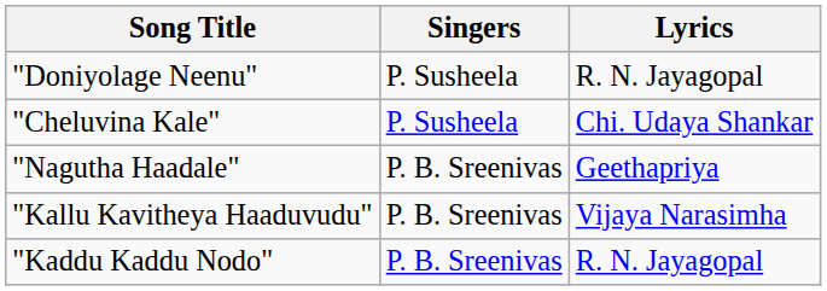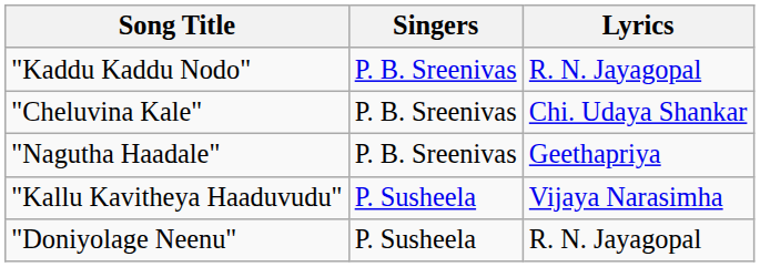rows swapped: "Kaddu Kaddu Nodo" <-> "Doniyolage Neenu"
"Cheluvina Kale" | Singers: P. Susheela -> P. B. Sreenivas
"Kallu Kavitheya Haaduvudu" | Singers: P. B. Sreenivas -> P. Susheela
